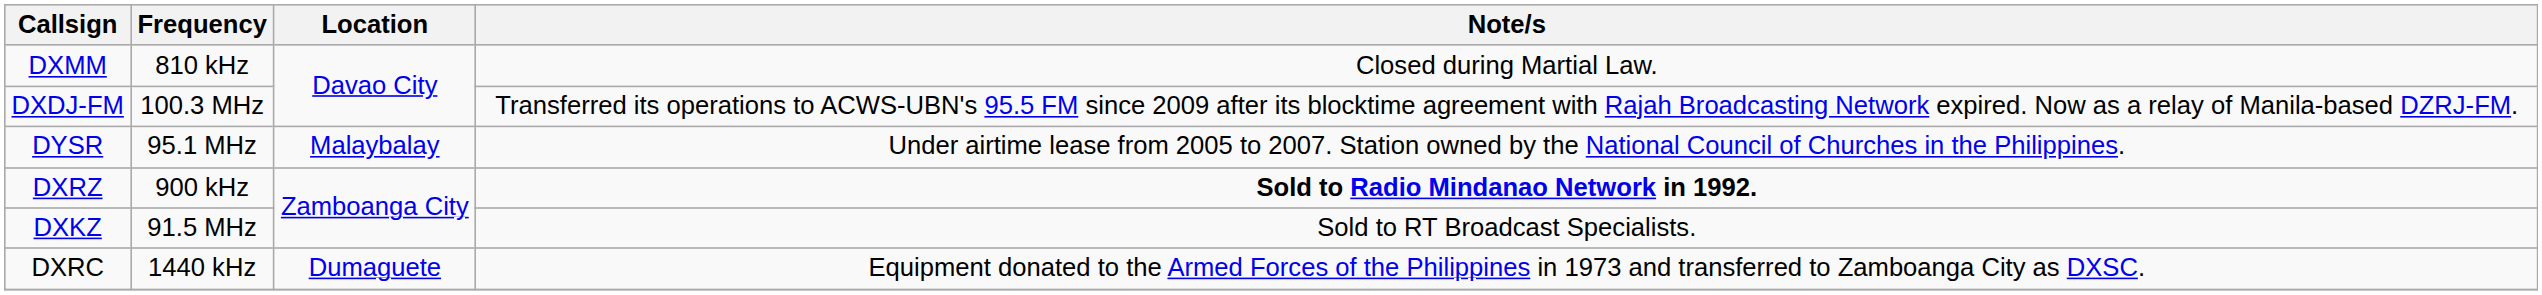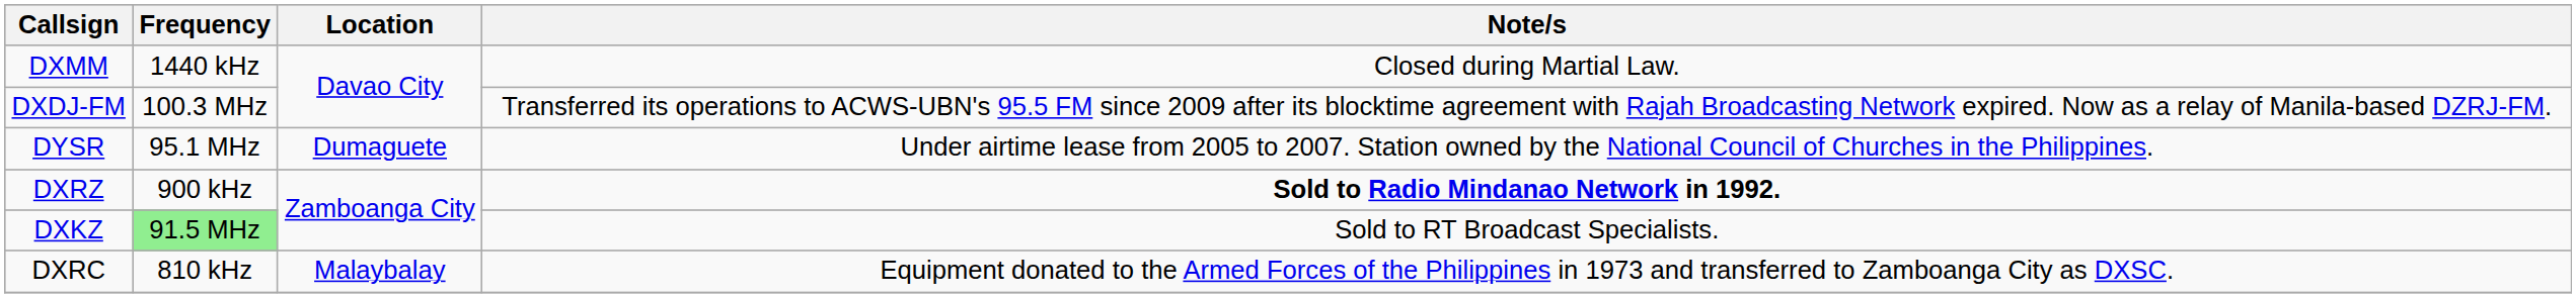DXMM | Frequency: 810 kHz -> 1440 kHz
DYSR | Location: Malaybalay -> Dumaguete
DXKZ | Frequency: no background -> lightgreen background
DXRC | Frequency: 1440 kHz -> 810 kHz
DXRC | Location: Dumaguete -> Malaybalay
